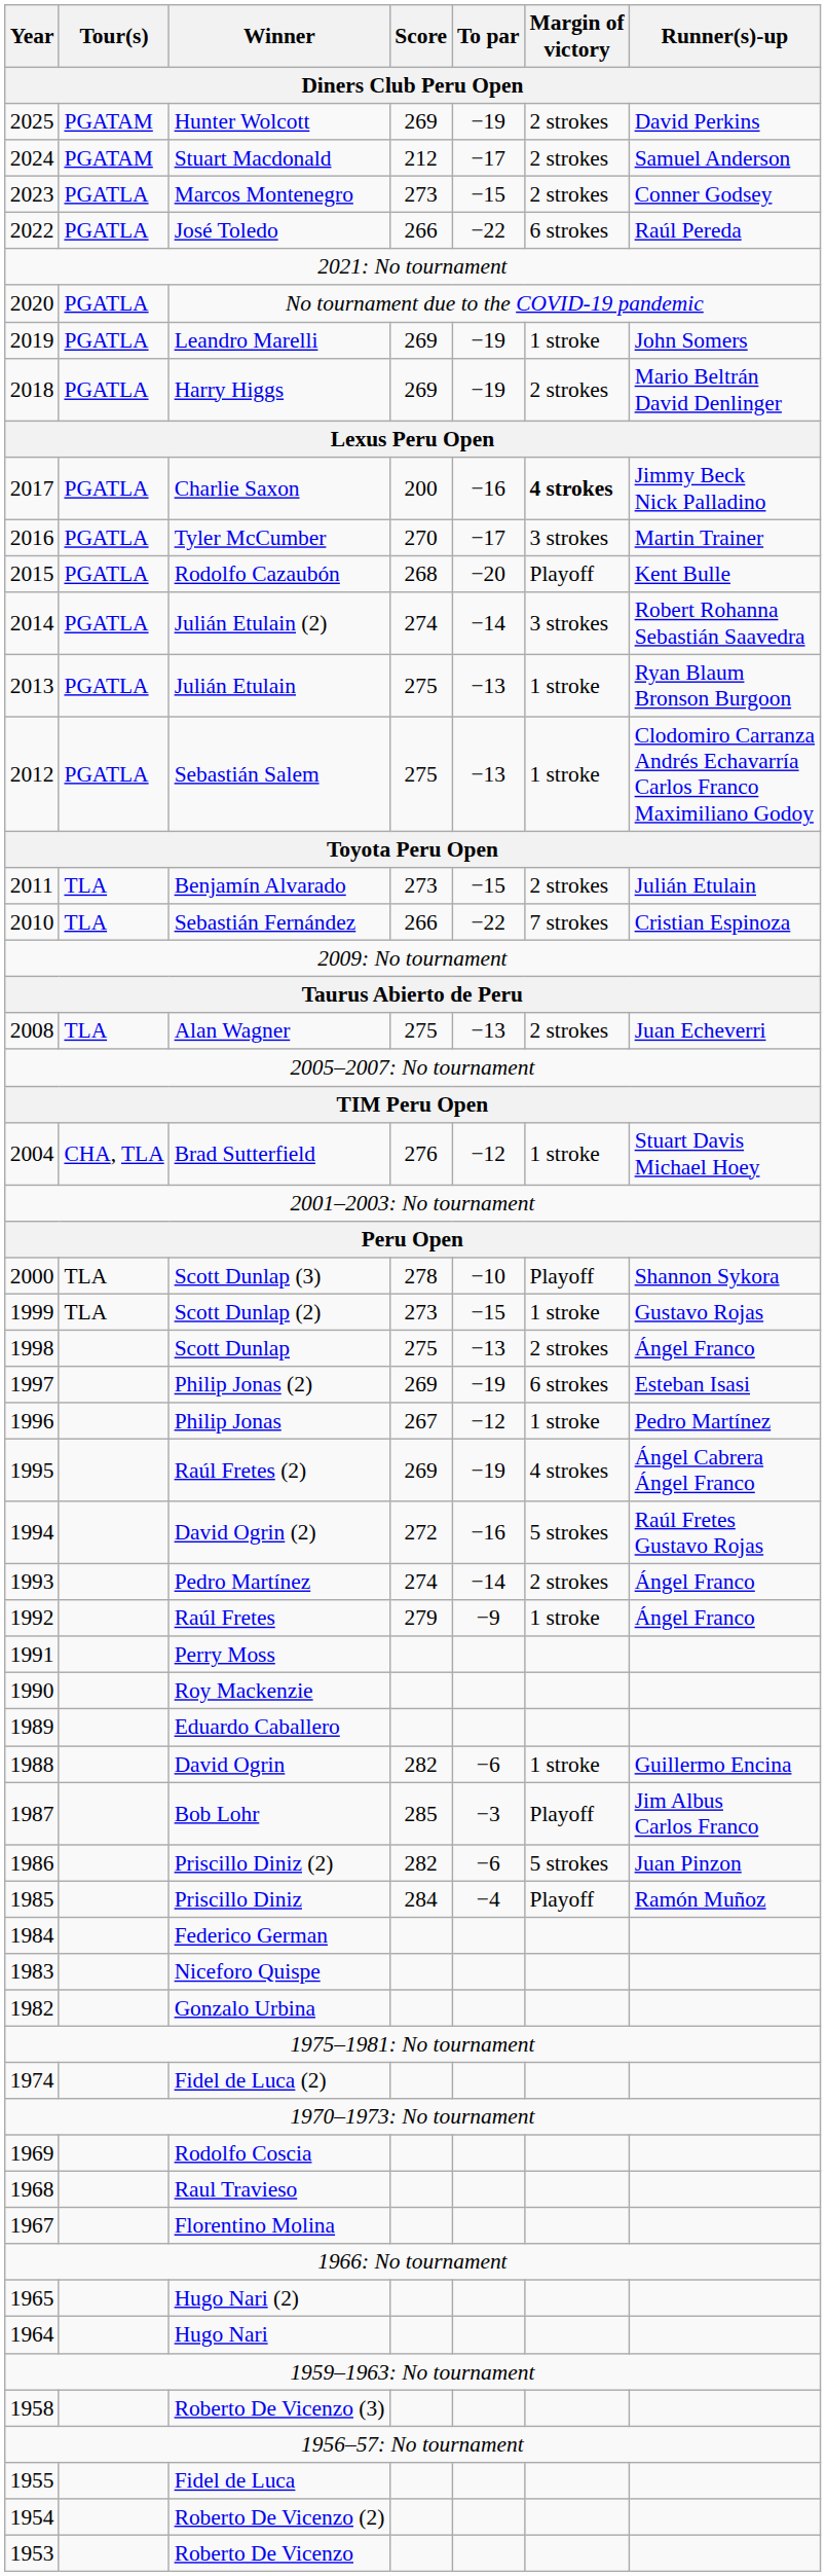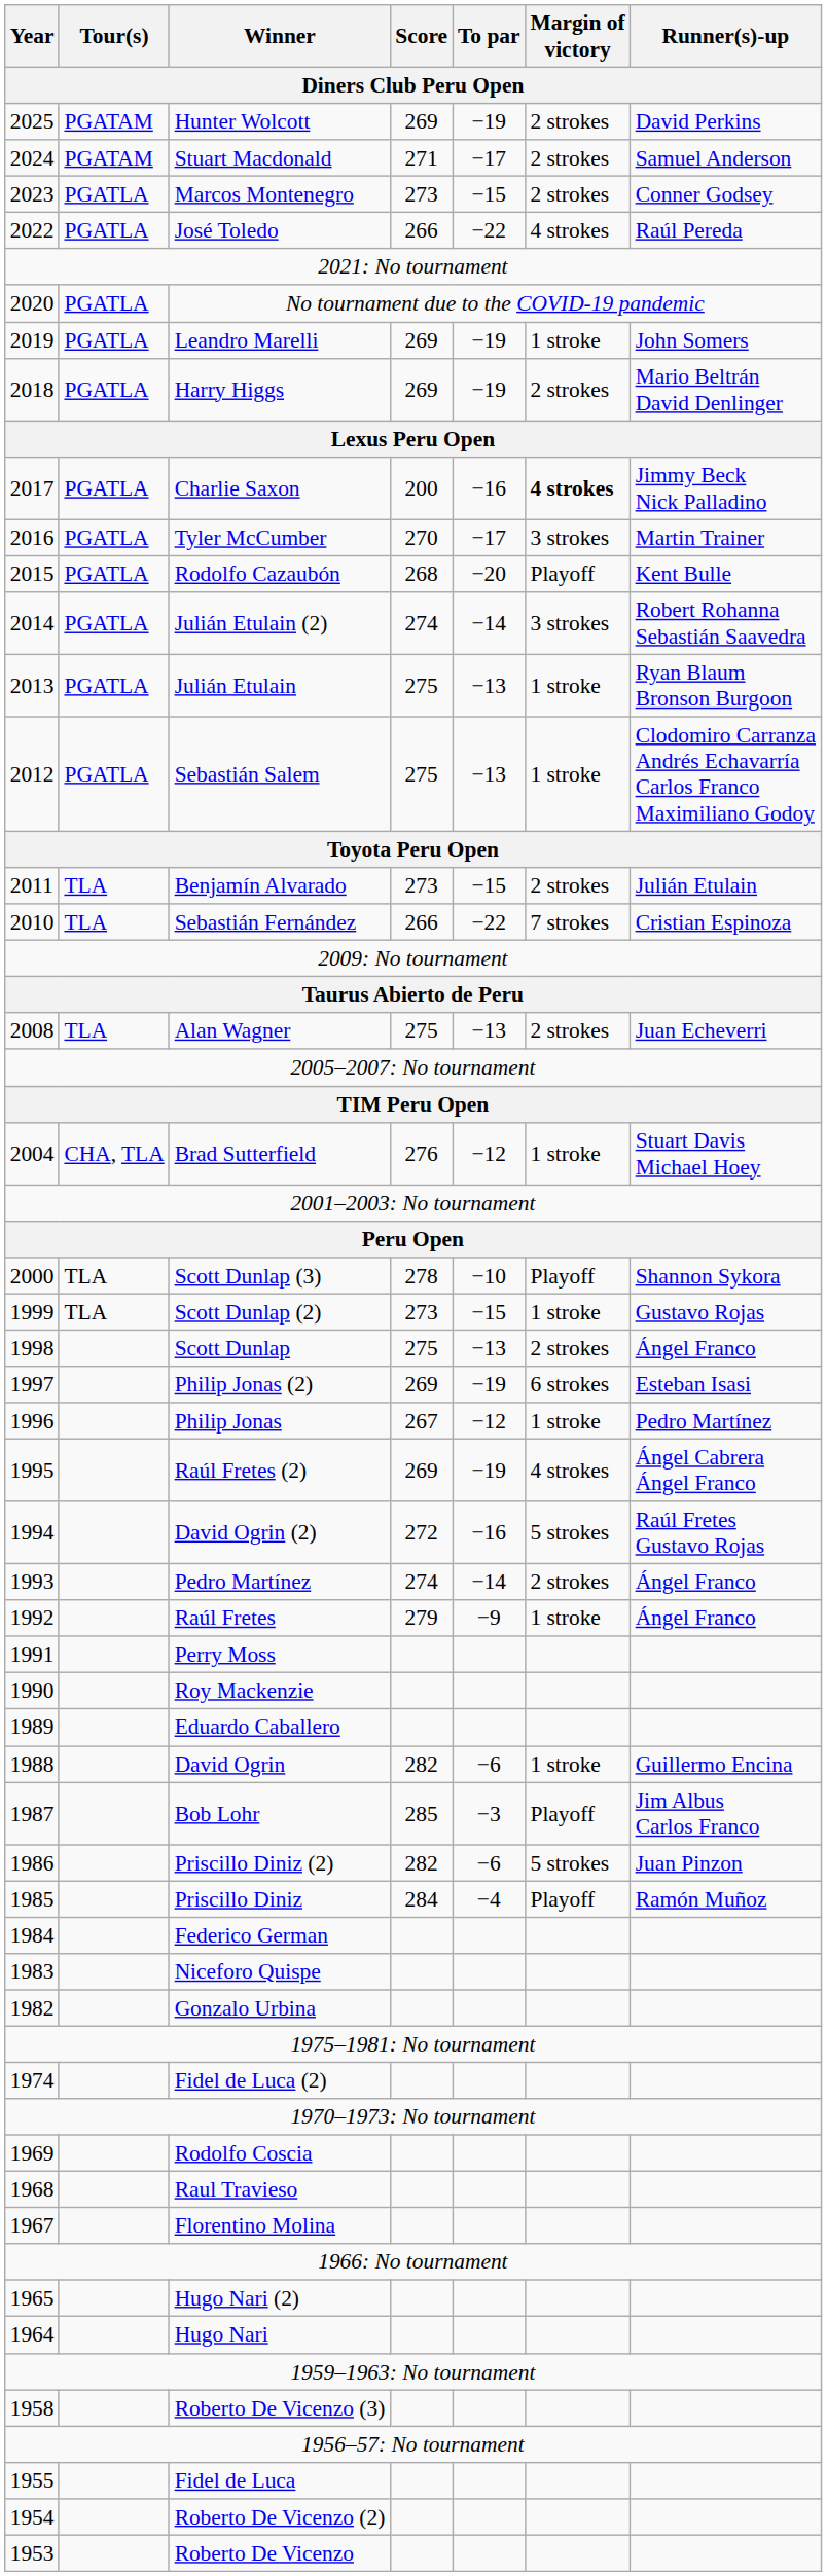Stuart Macdonald | Score / Diners Club Peru Open: 212 -> 271
José Toledo | Margin of victory / Diners Club Peru Open: 6 strokes -> 4 strokes
